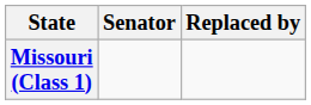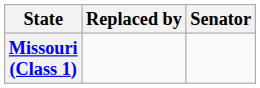columns swapped: Senator <-> Replaced by
